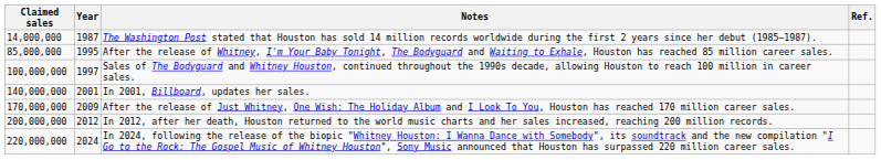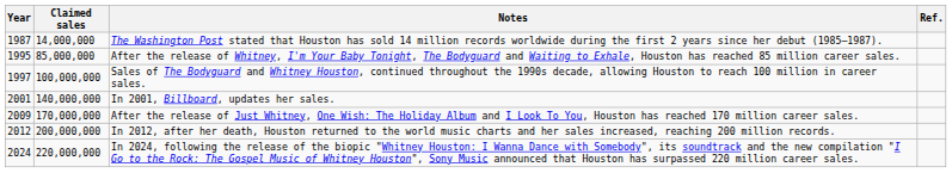columns swapped: Year <-> Claimed sales
